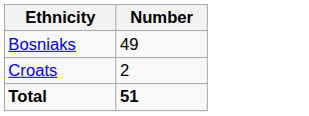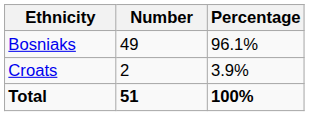+ column: Percentage | 96.1% | 3.9% | 100%
